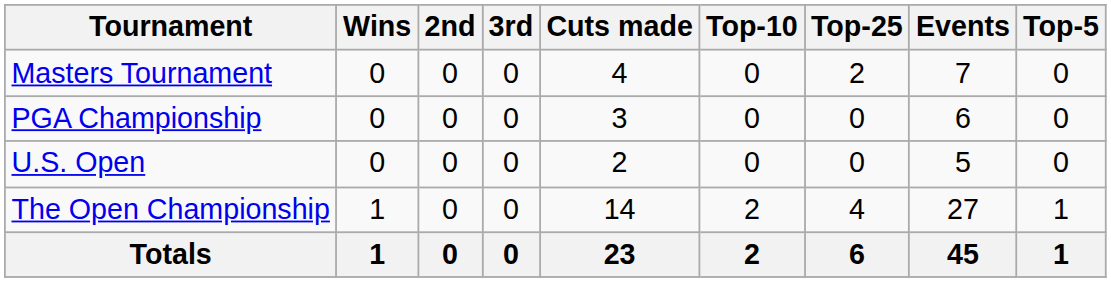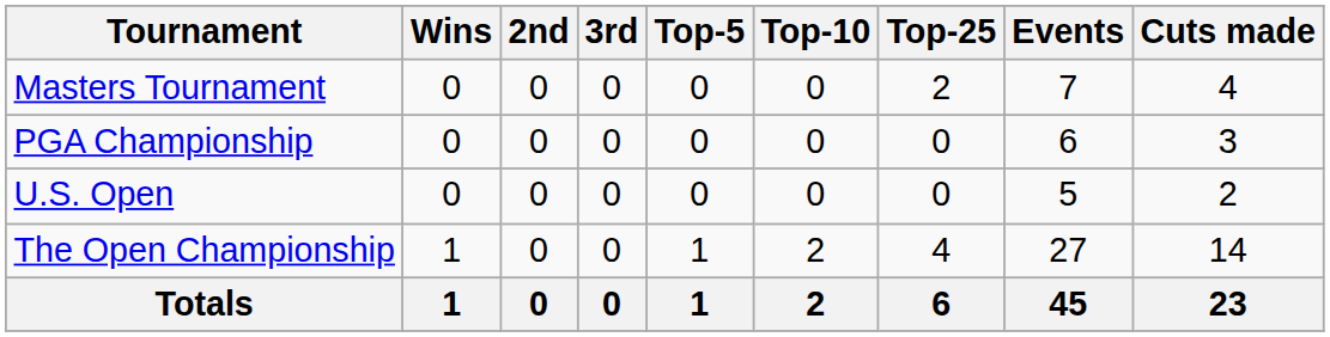columns swapped: Top-5 <-> Cuts made
